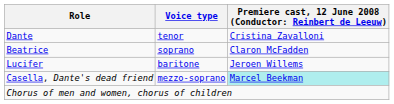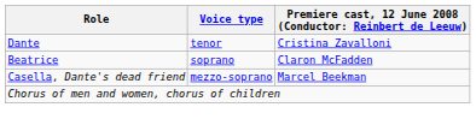- row: Lucifer | baritone | Jeroen Willems
Casella, Dante's dead friend | column 3: paleturquoise background -> no background
